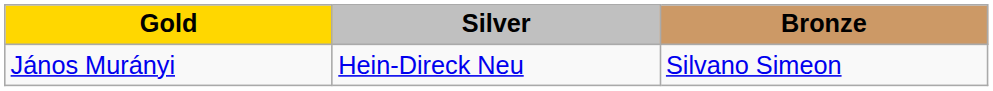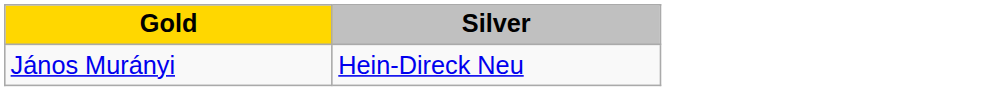- column: Bronze | Silvano Simeon
